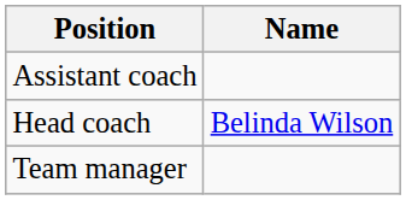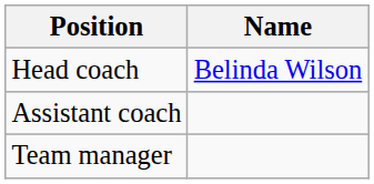rows swapped: Head coach <-> Assistant coach
